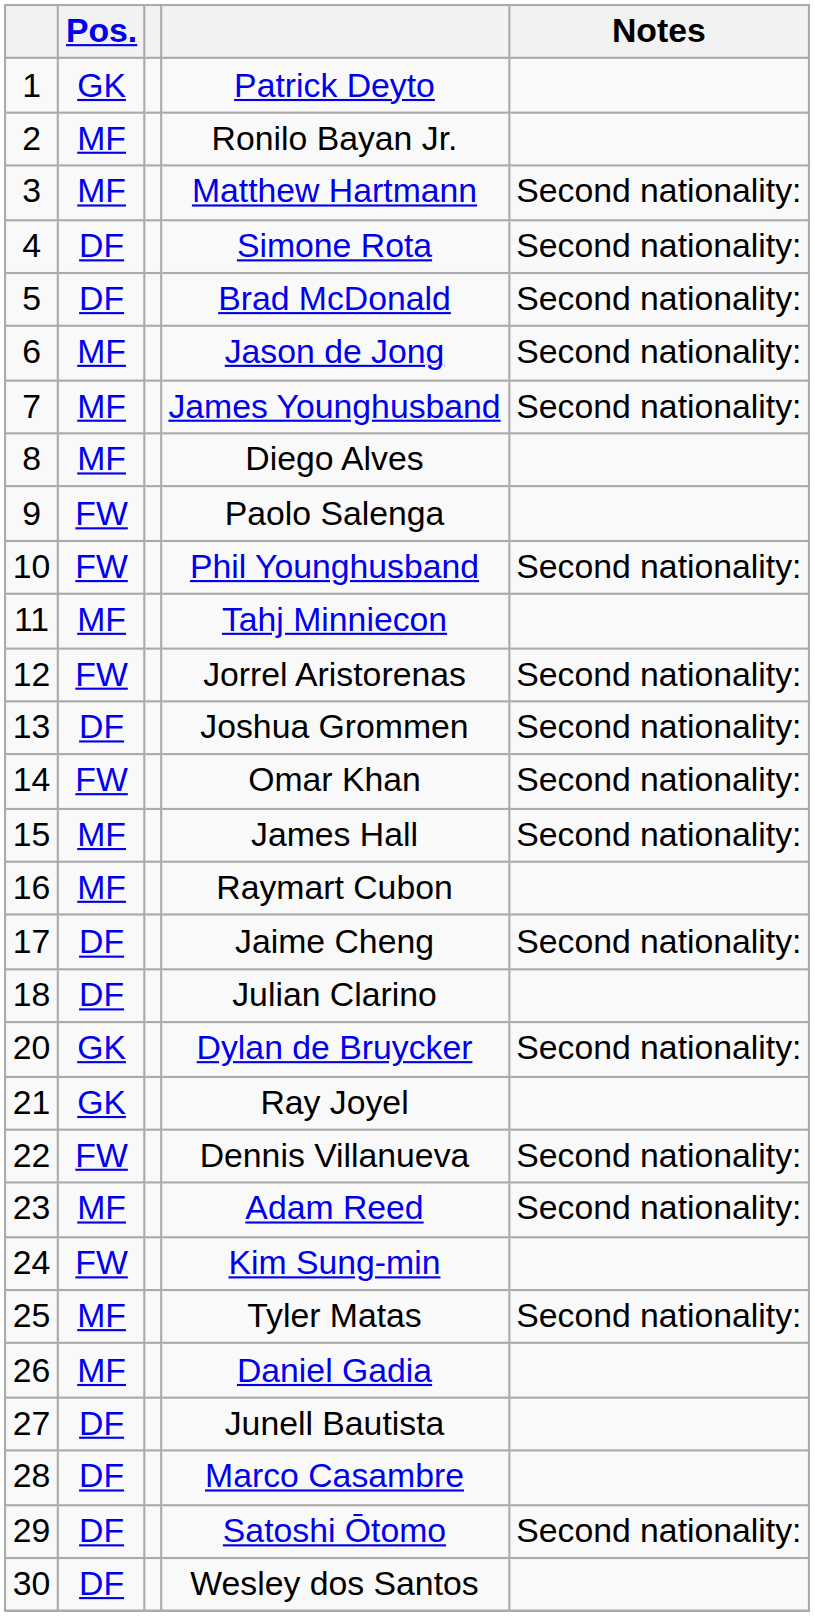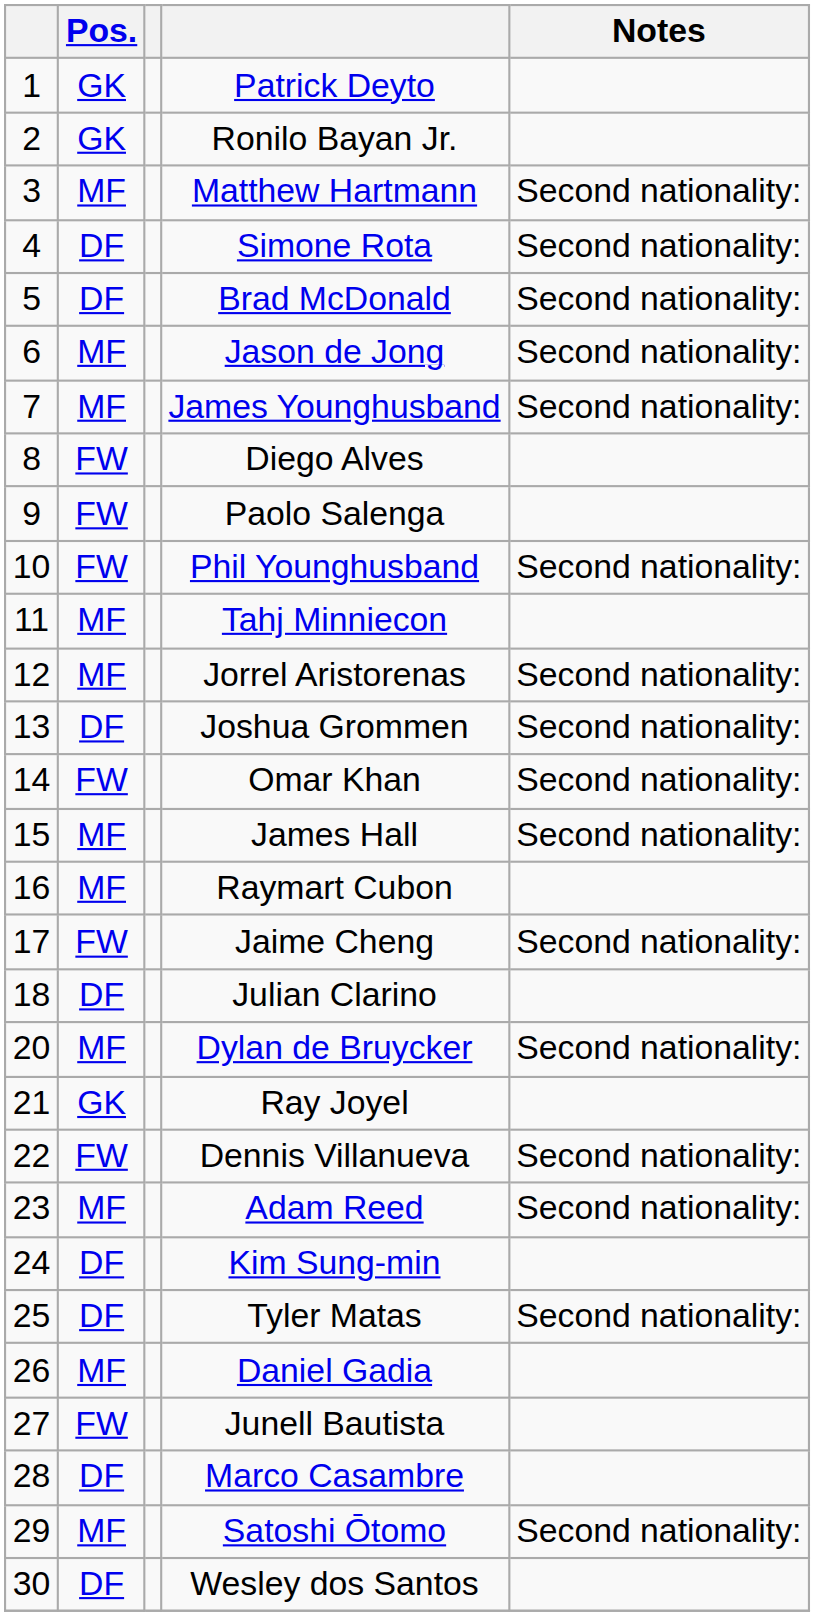Ronilo Bayan Jr. | Pos.: MF -> GK
Diego Alves | Pos.: MF -> FW
Jorrel Aristorenas | Pos.: FW -> MF
Jaime Cheng | Pos.: DF -> FW
Dylan de Bruycker | Pos.: GK -> MF
Kim Sung-min | Pos.: FW -> DF
Tyler Matas | Pos.: MF -> DF
Junell Bautista | Pos.: DF -> FW
Satoshi Ōtomo | Pos.: DF -> MF
